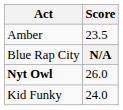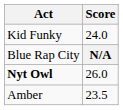rows swapped: Kid Funky <-> Amber
